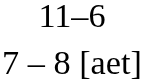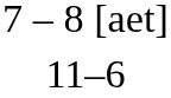rows swapped: 7 – 8 [aet] <-> 11–6
